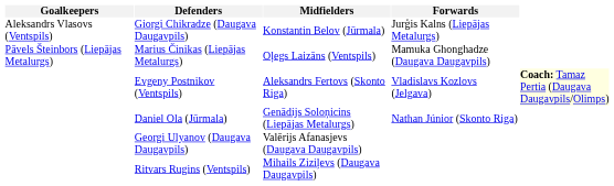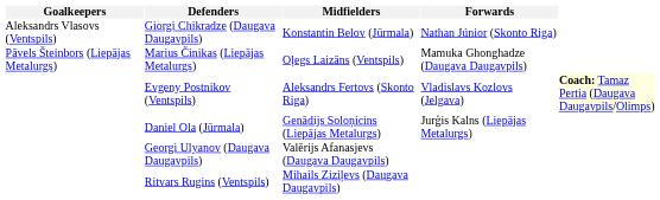Giorgi Chikradze (Daugava Daugavpils) | Forwards: Jurģis Kalns (Liepājas Metalurgs) -> Nathan Júnior (Skonto Riga)
Daniel Ola (Jūrmala) | Forwards: Nathan Júnior (Skonto Riga) -> Jurģis Kalns (Liepājas Metalurgs)
